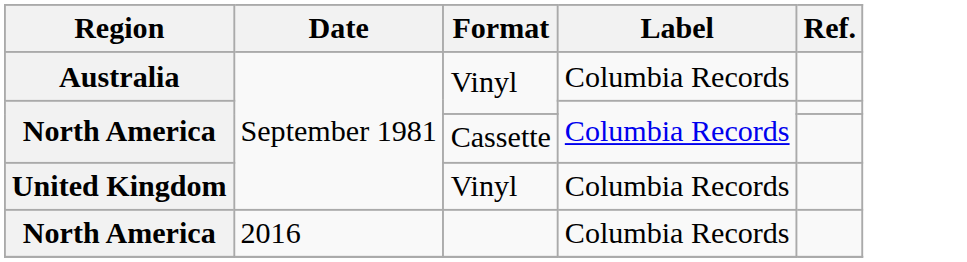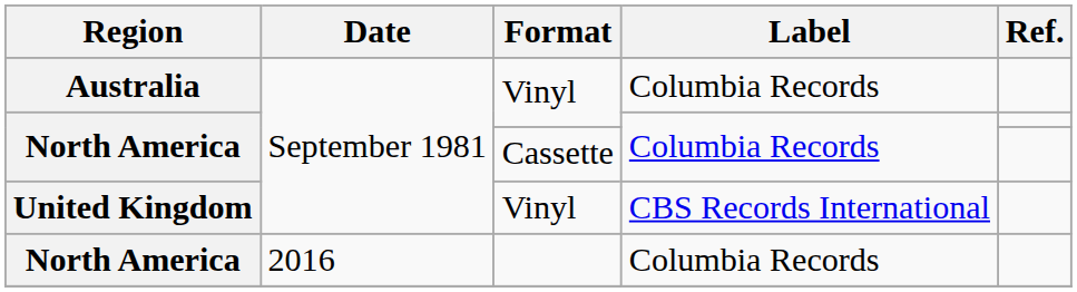United Kingdom | Label: Columbia Records -> CBS Records International
